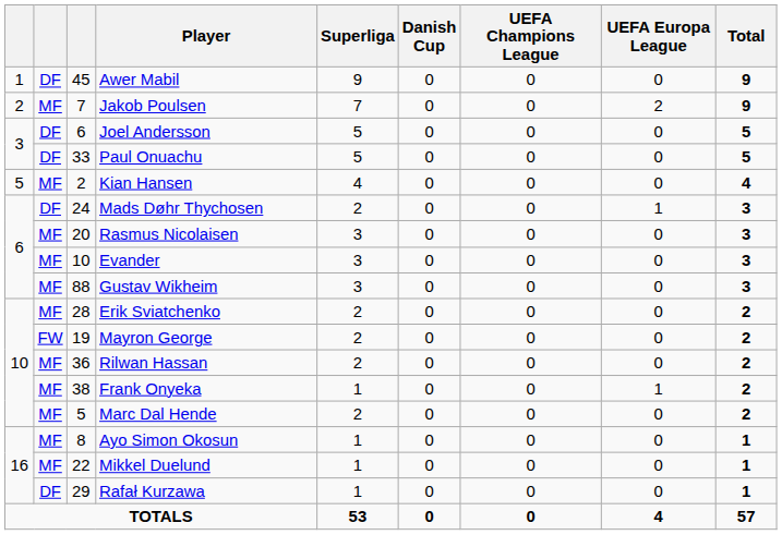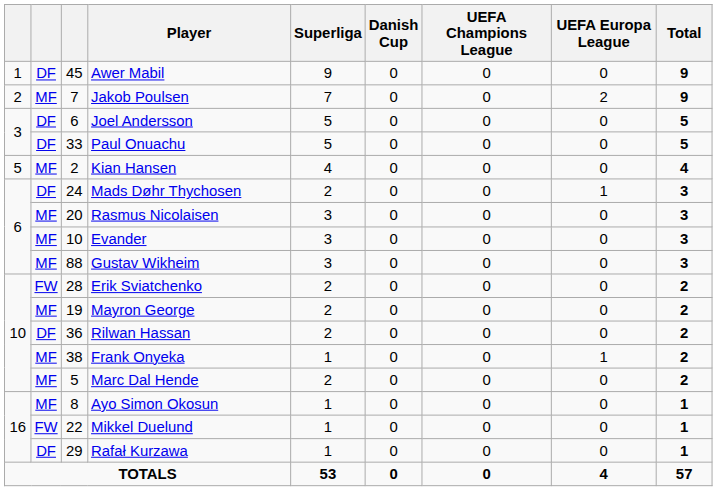Erik Sviatchenko | column 2: MF -> FW
Mayron George | column 2: FW -> MF
Rilwan Hassan | column 2: MF -> DF
Mikkel Duelund | column 2: MF -> FW
